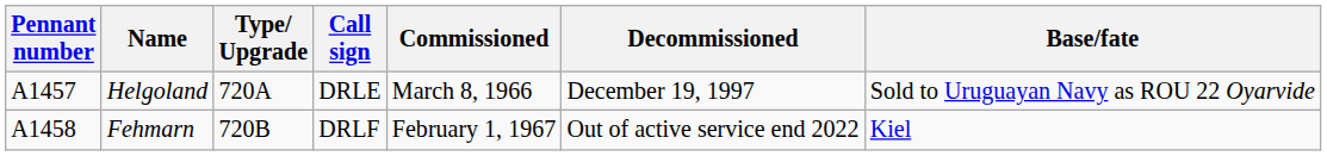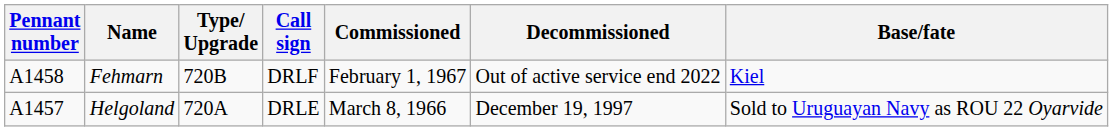rows swapped: Helgoland <-> Fehmarn
